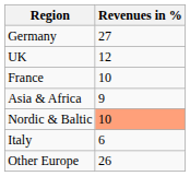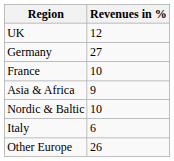rows swapped: Germany <-> UK
Nordic & Baltic | Revenues in %: lightsalmon background -> no background
